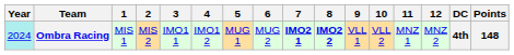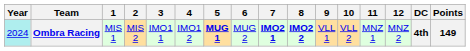Ombra Racing | 5: normal -> bold
Ombra Racing | Points: 148 -> 149
